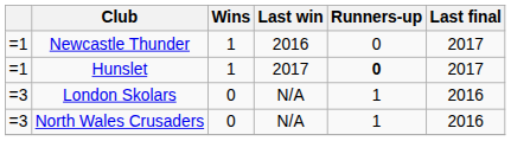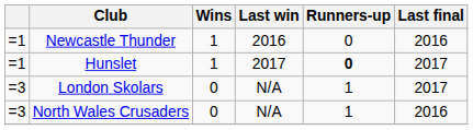Newcastle Thunder | Last final: 2017 -> 2016
London Skolars | Last final: 2016 -> 2017
